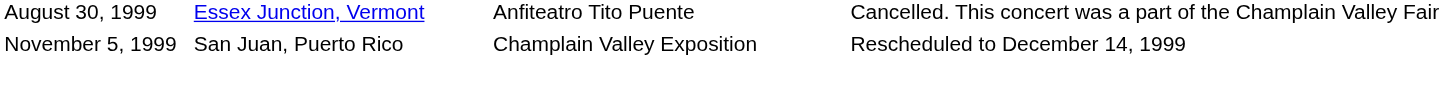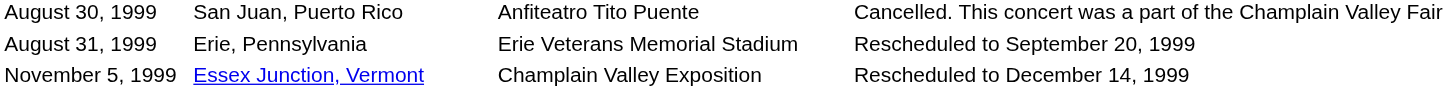August 30, 1999 | column 2: Essex Junction, Vermont -> San Juan, Puerto Rico
+ row: August 31, 1999 | Erie, Pennsylvania | Erie Veterans Memorial Stadium | Rescheduled to September 20, 1999
November 5, 1999 | column 2: San Juan, Puerto Rico -> Essex Junction, Vermont
